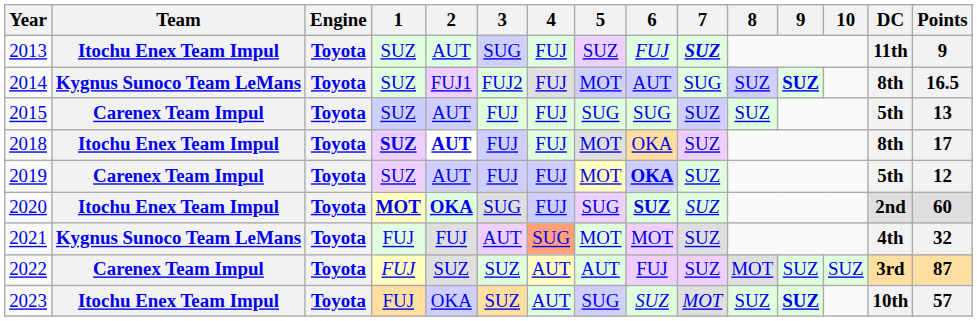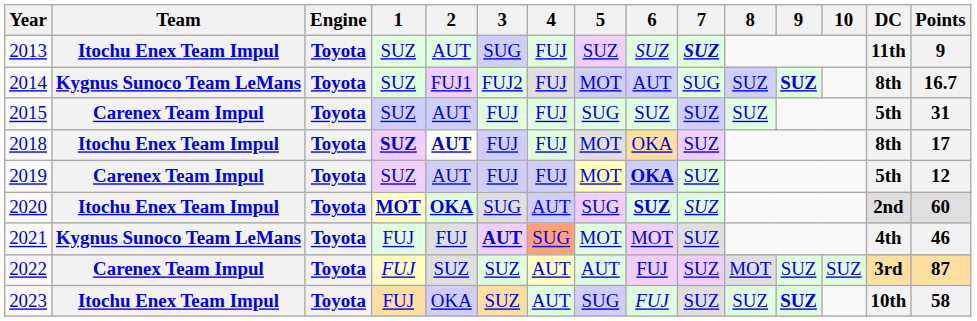2013 | 6: FUJ -> SUZ
2014 | Points: 16.5 -> 16.7
2015 | 6: SUG -> SUZ
2015 | Points: 13 -> 31
2020 | 4: FUJ -> AUT
2021 | 3: normal -> bold
2021 | Points: 32 -> 46
2023 | 6: SUZ -> FUJ
2023 | 7: MOT -> SUZ
2023 | Points: 57 -> 58
